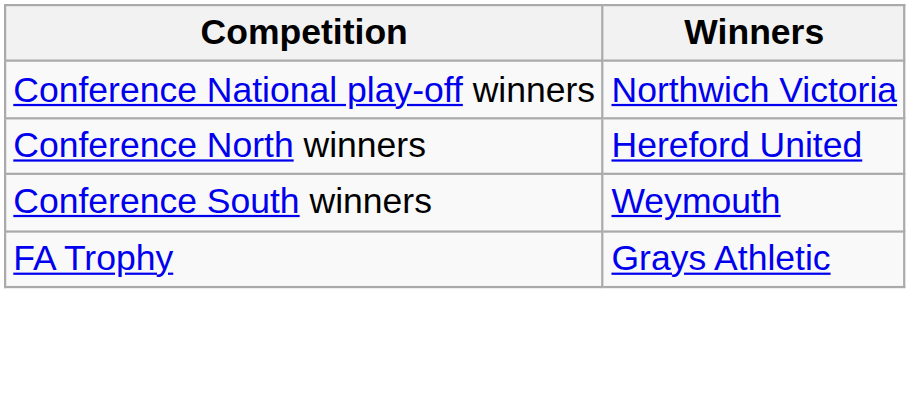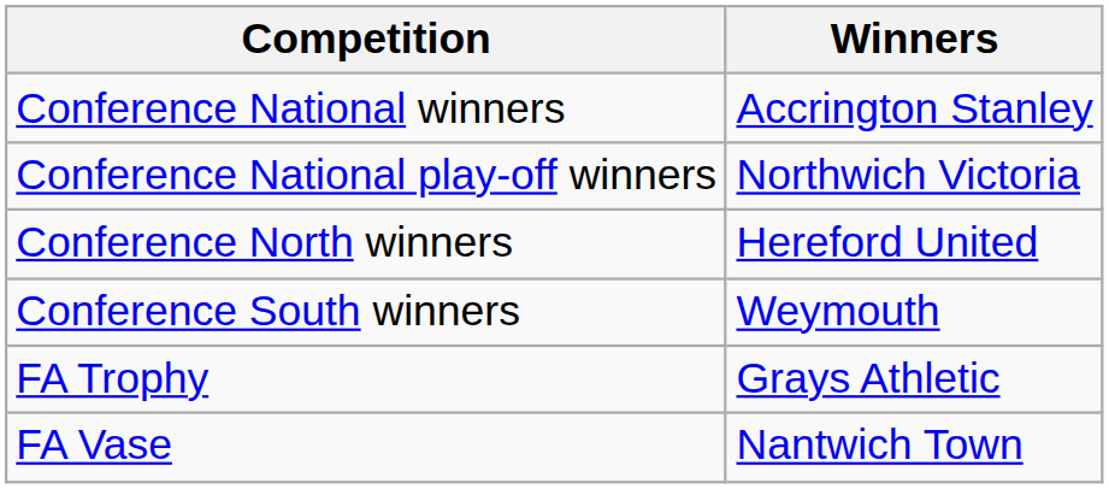+ row: Conference National winners | Accrington Stanley
+ row: FA Vase | Nantwich Town
